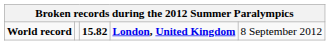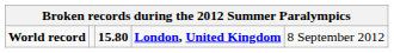World record | column 3: 15.82 -> 15.80
